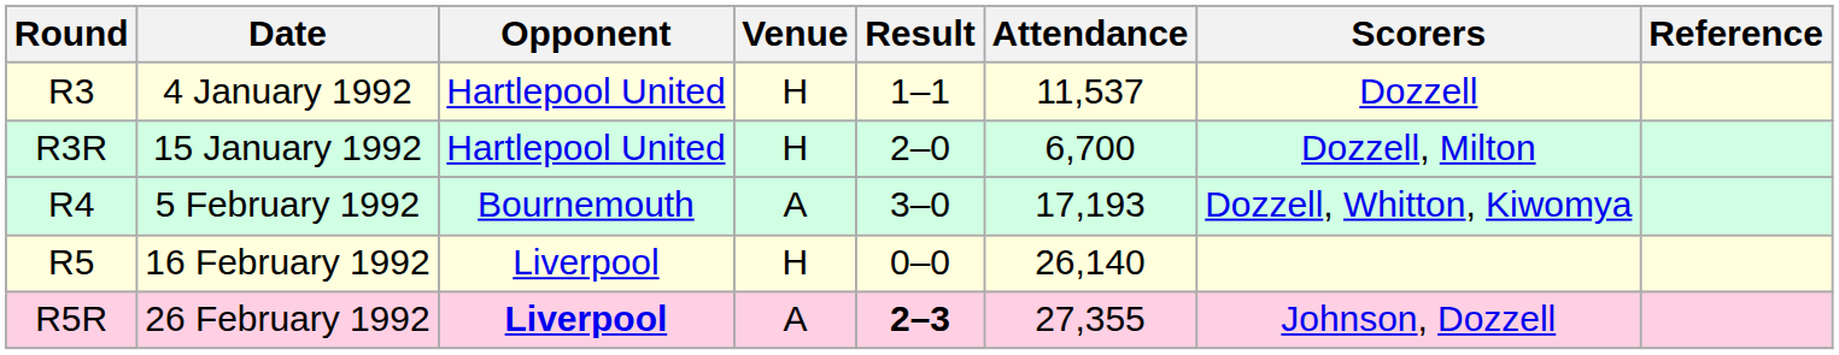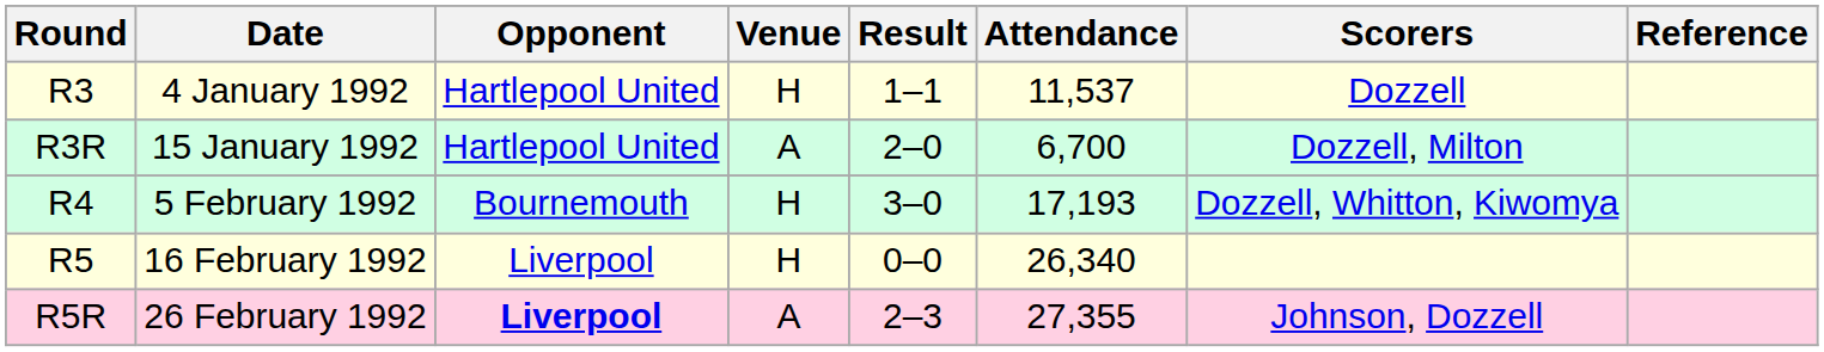15 January 1992 | Venue: H -> A
5 February 1992 | Venue: A -> H
16 February 1992 | Attendance: 26,140 -> 26,340
26 February 1992 | Result: bold -> normal
